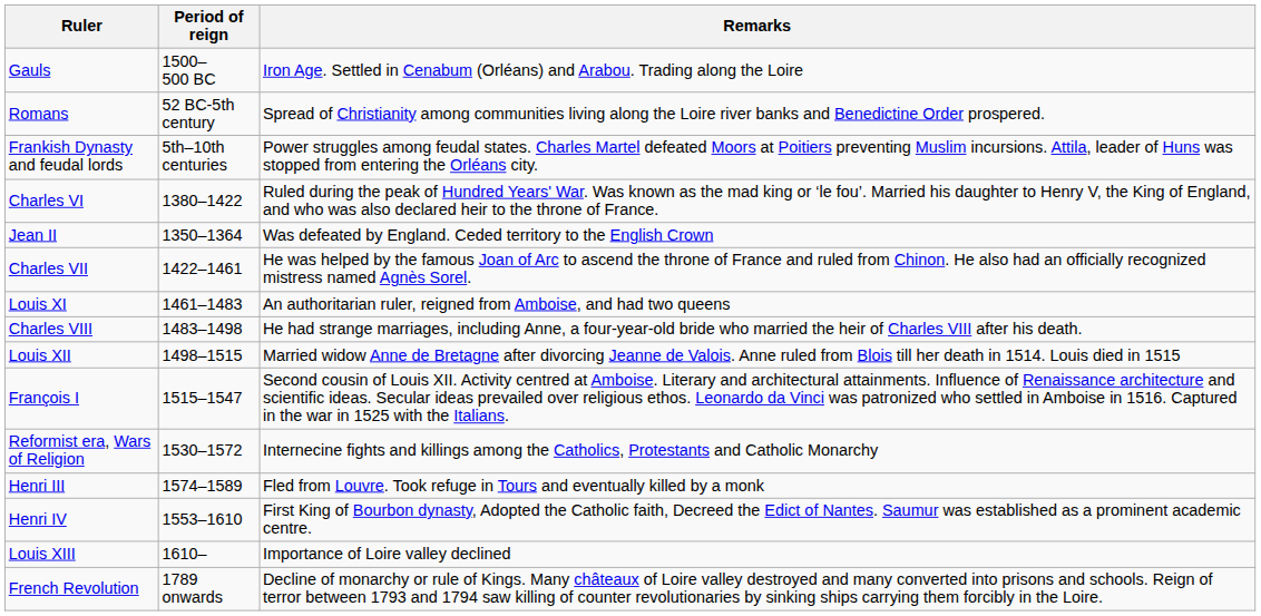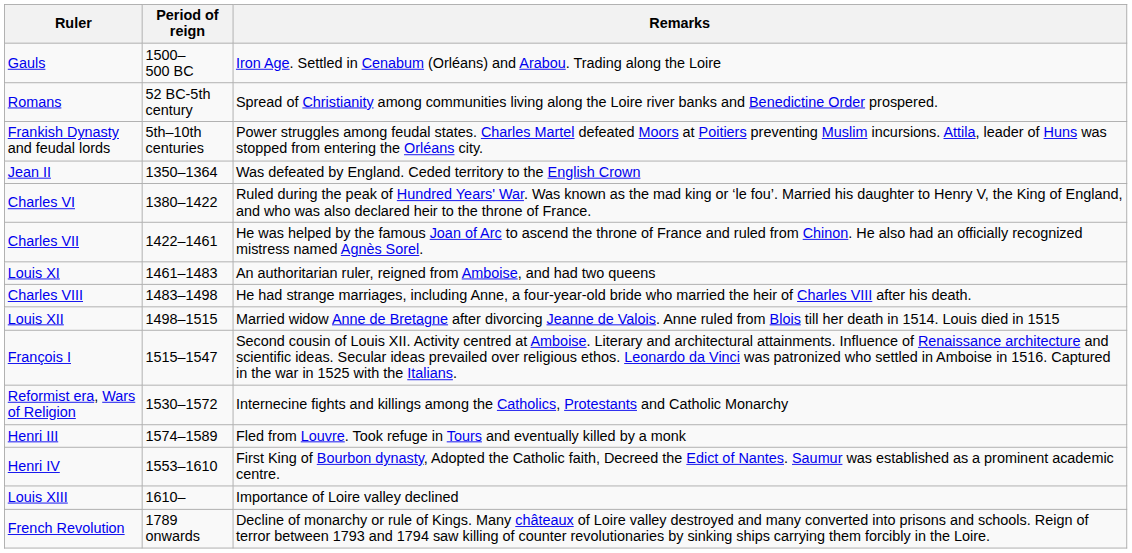rows swapped: Jean II <-> Charles VI
